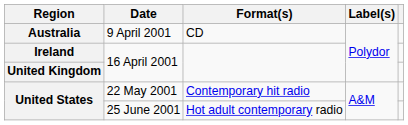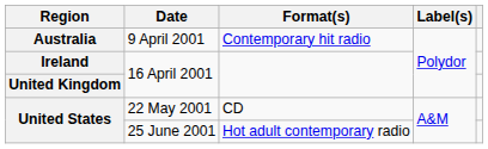Australia | Format(s): CD -> Contemporary hit radio
United States / 22 May 2001 | Format(s): Contemporary hit radio -> CD
